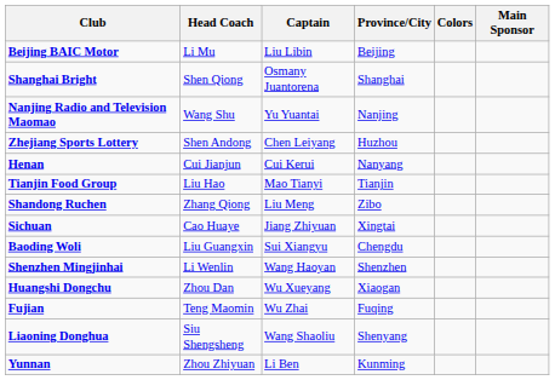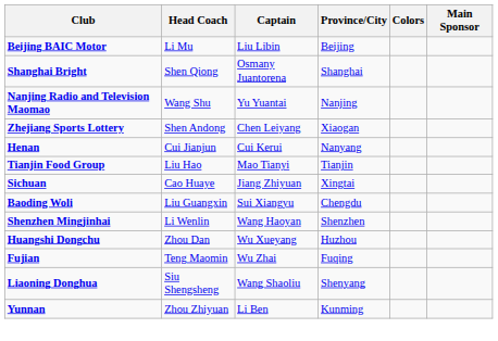Zhejiang Sports Lottery | Province/City: Huzhou -> Xiaogan
- row: Shandong Ruchen | Zhang Qiong | Liu Meng | Zibo
Huangshi Dongchu | Province/City: Xiaogan -> Huzhou
